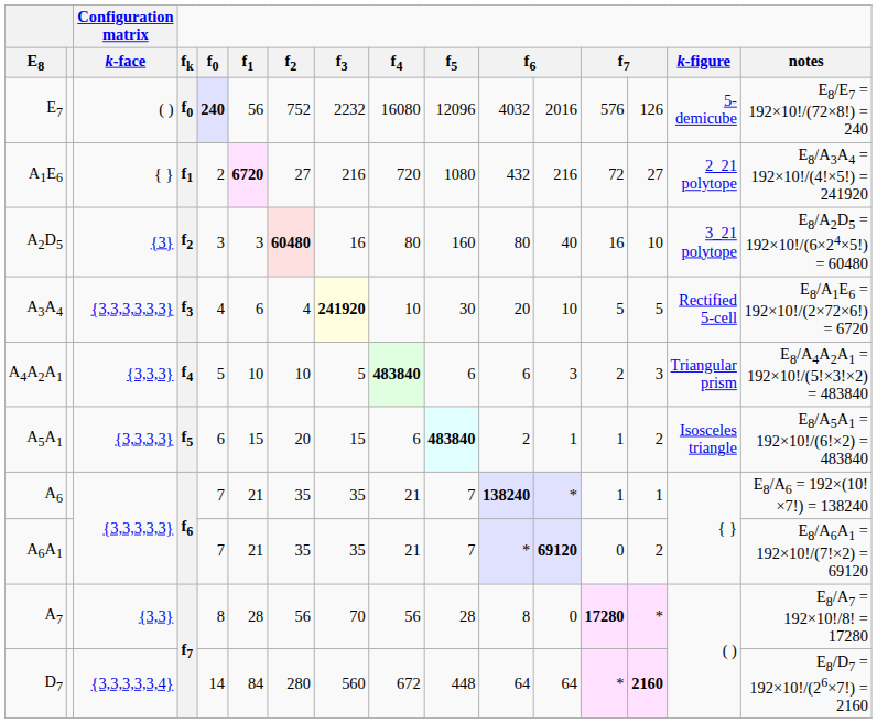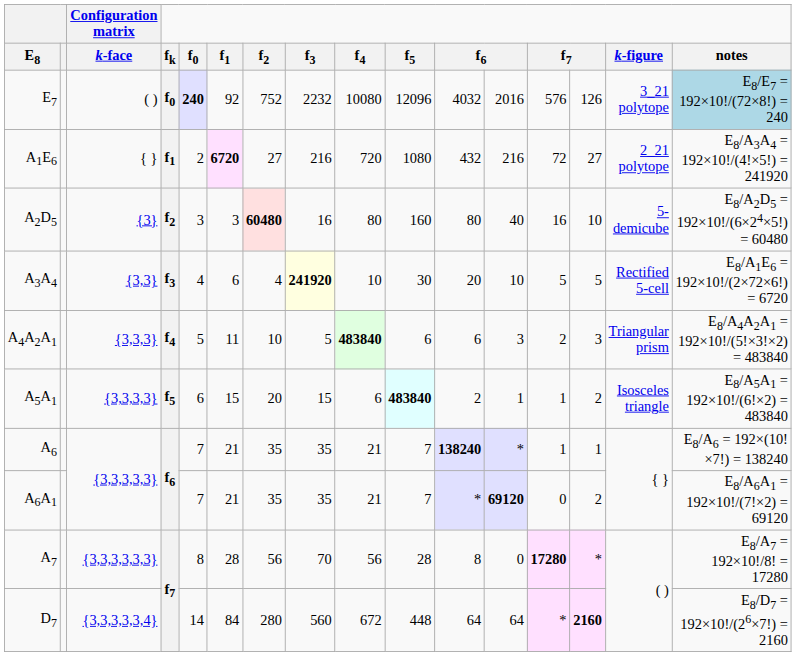E7 | f1: 56 -> 92
E7 | f4: 16080 -> 10080
E7 | k-figure: 5-demicube -> 3_21 polytope
E7 | notes: no background -> lightblue background
A2D5 | k-figure: 3_21 polytope -> 5-demicube
A3A4 | Configuration matrix / k-face: {3,3,3,3,3,3} -> {3,3}
A4A2A1 | f1: 10 -> 11
A7 | Configuration matrix / k-face: {3,3} -> {3,3,3,3,3,3}
